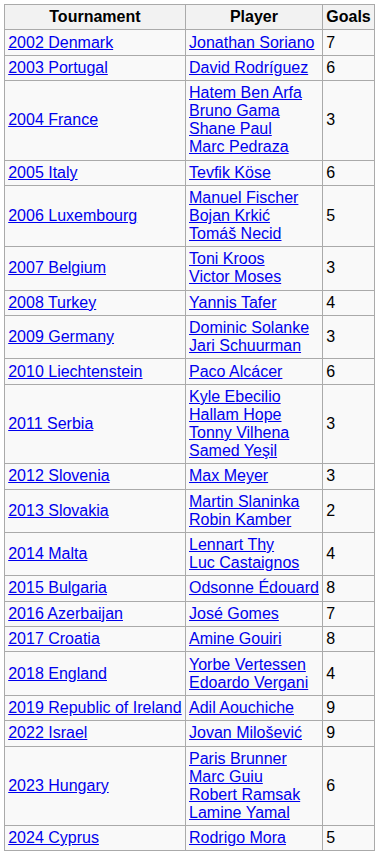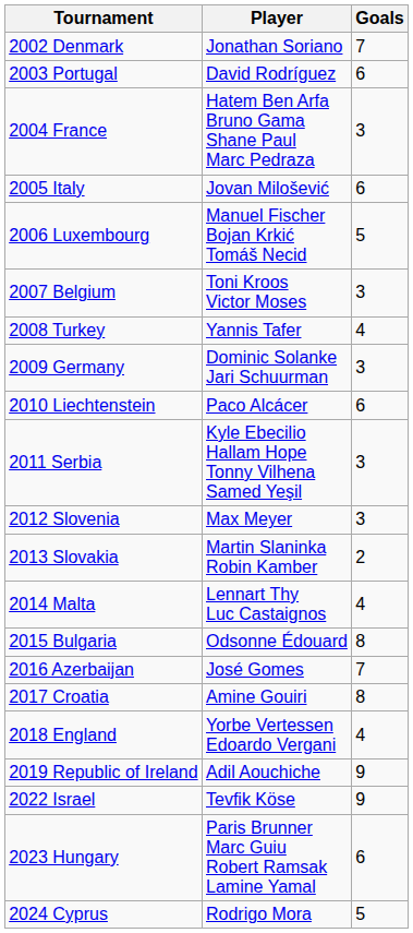2005 Italy | Player: Tevfik Köse -> Jovan Milošević
2022 Israel | Player: Jovan Milošević -> Tevfik Köse
